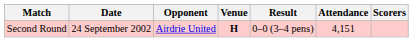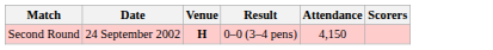- column: Opponent | Airdrie United
Second Round | Attendance: 4,151 -> 4,150
